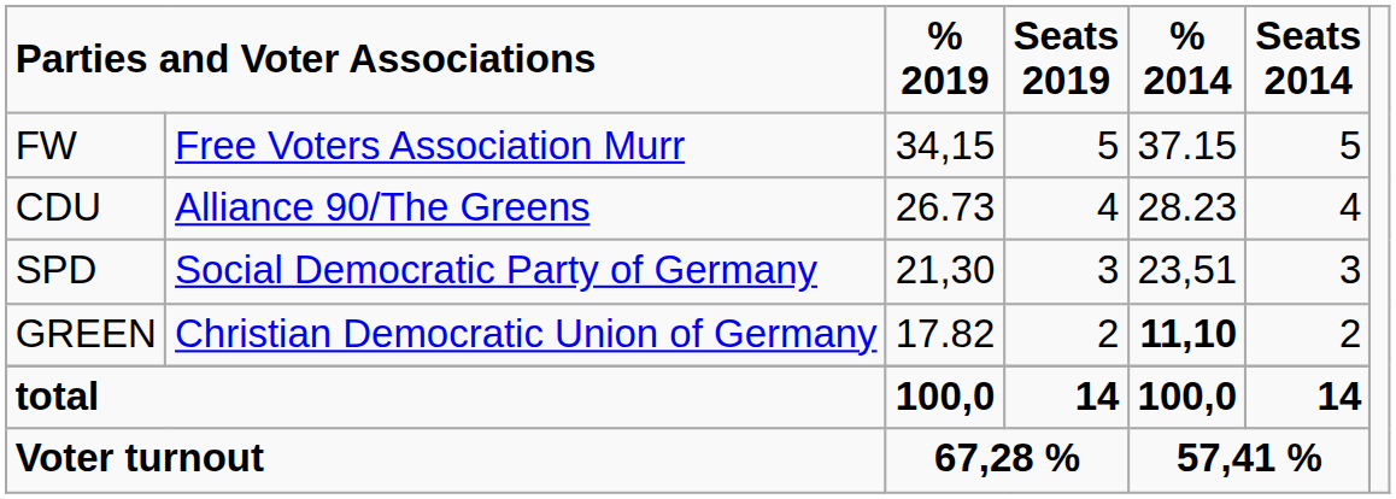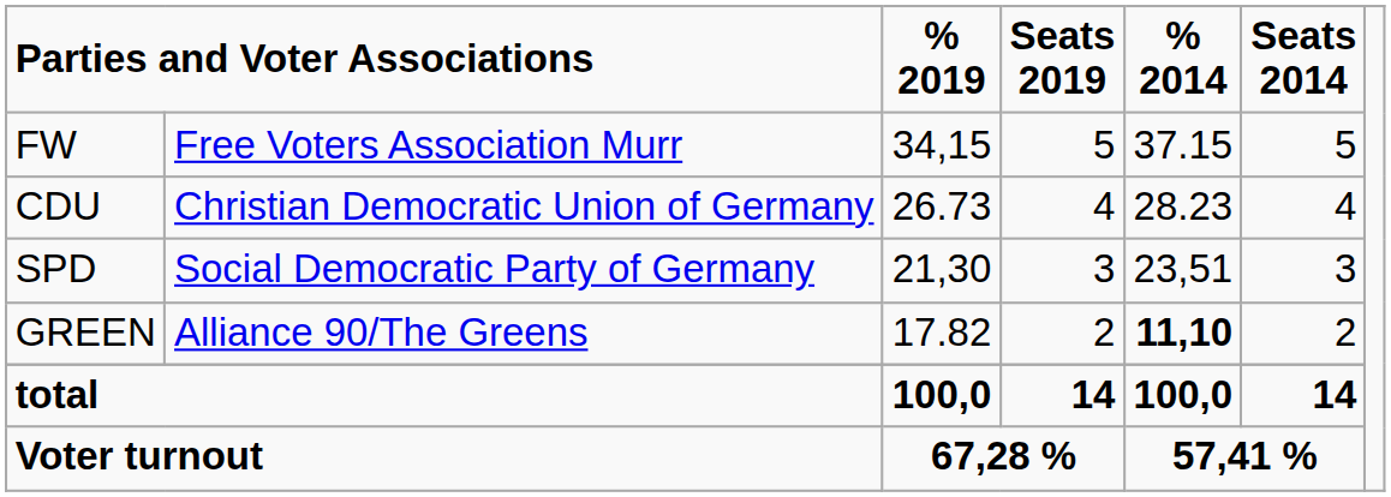CDU | column 2: Alliance 90/The Greens -> Christian Democratic Union of Germany
GREEN | column 2: Christian Democratic Union of Germany -> Alliance 90/The Greens
